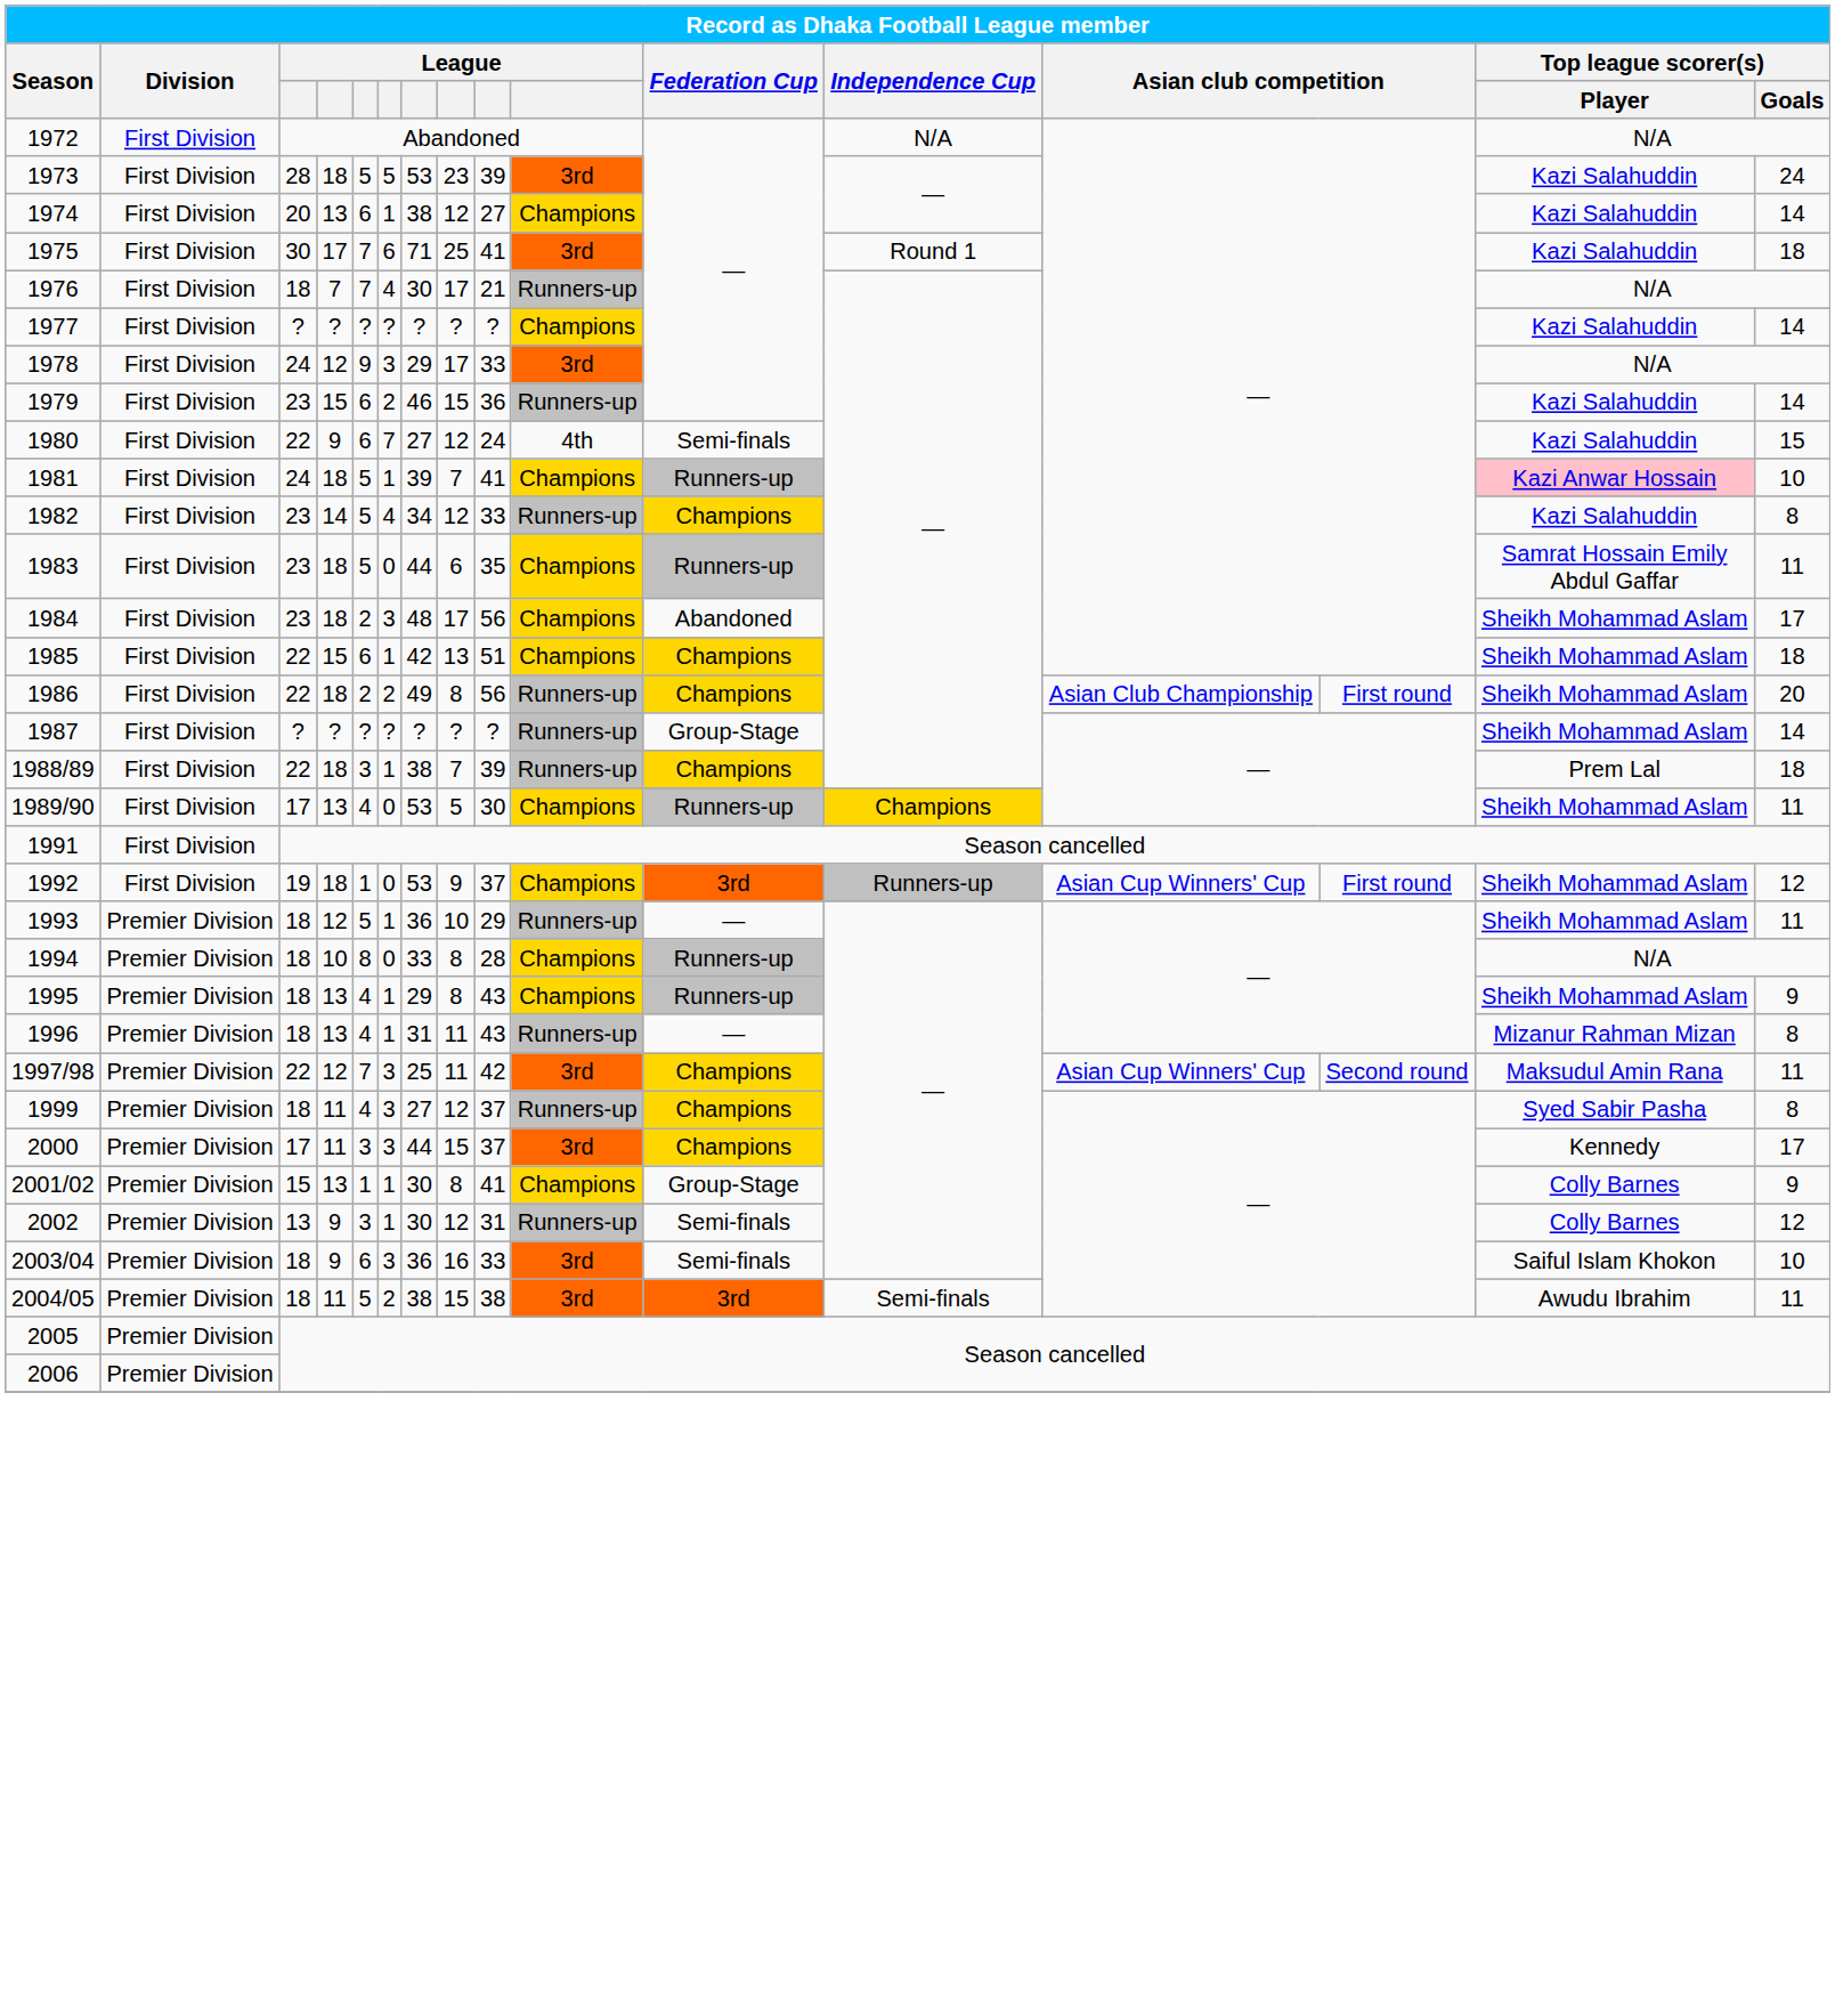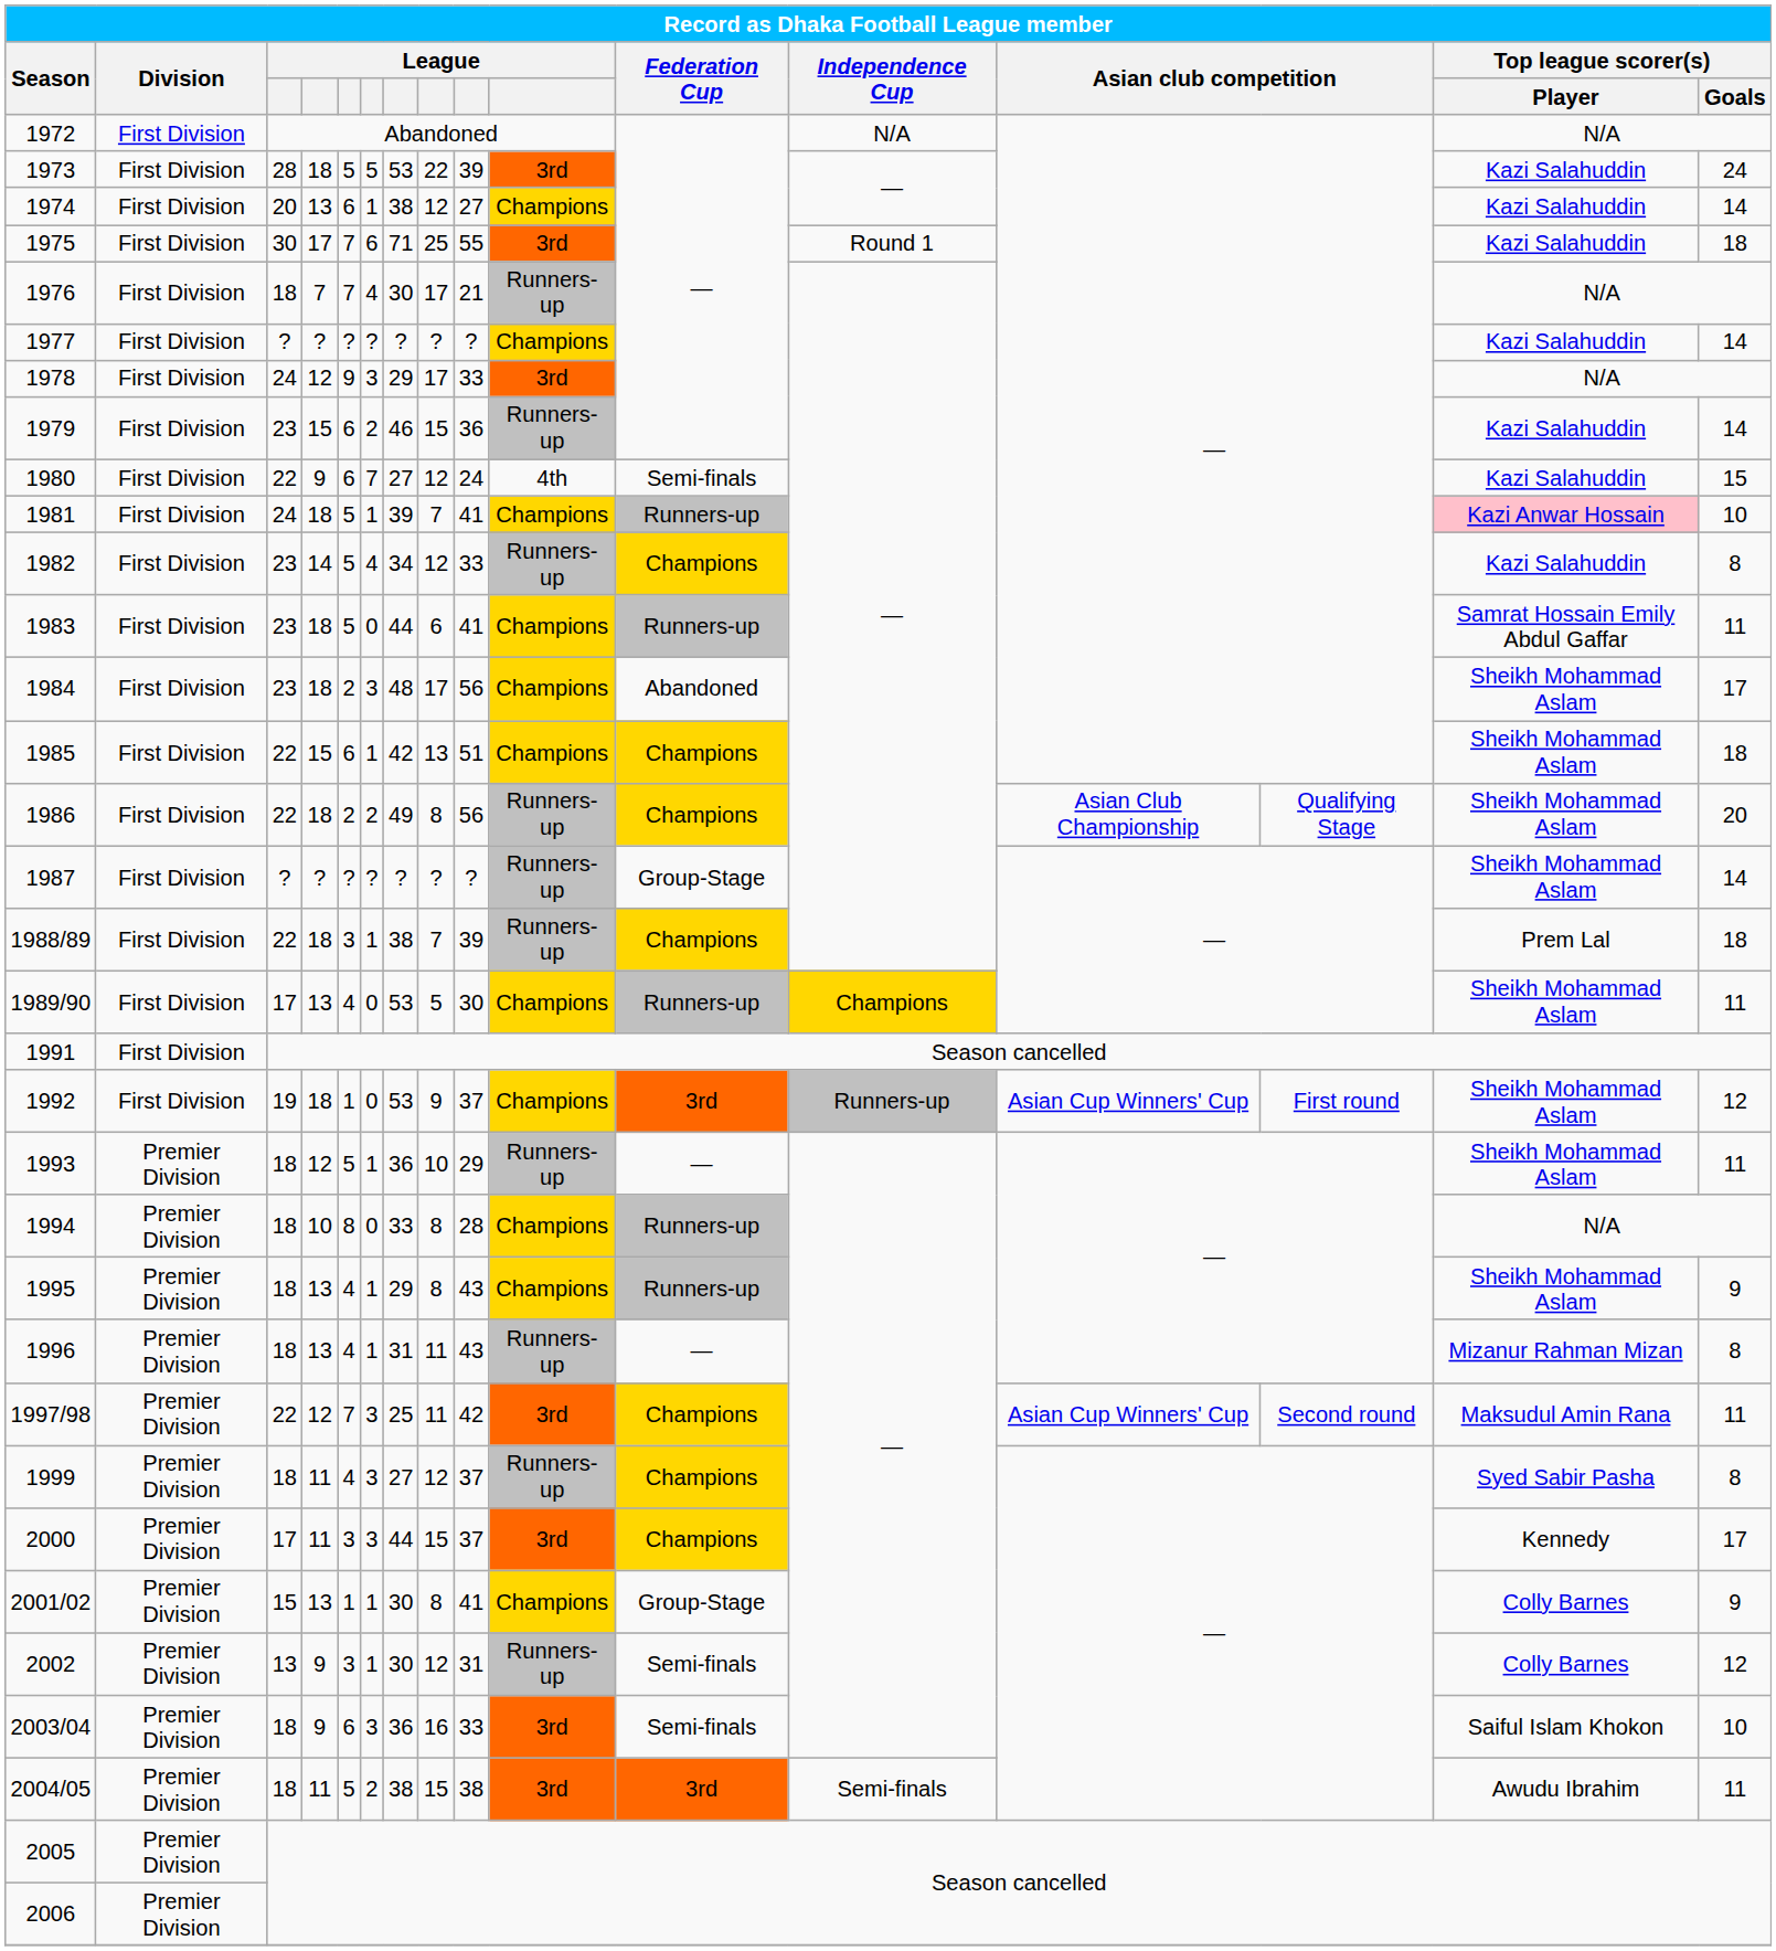1973 | column 8: 23 -> 22
1975 | column 9: 41 -> 55
1983 | column 9: 35 -> 41
1986 | column 14: First round -> Qualifying Stage
